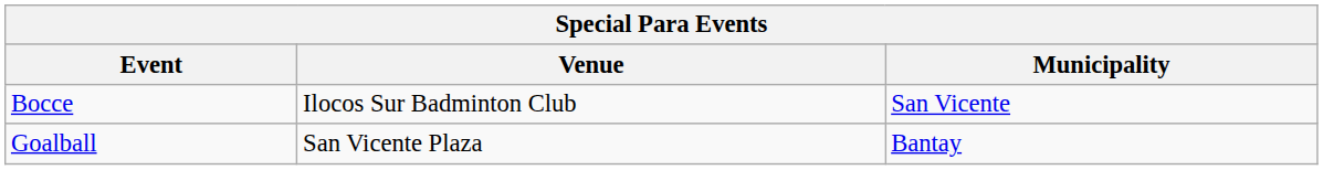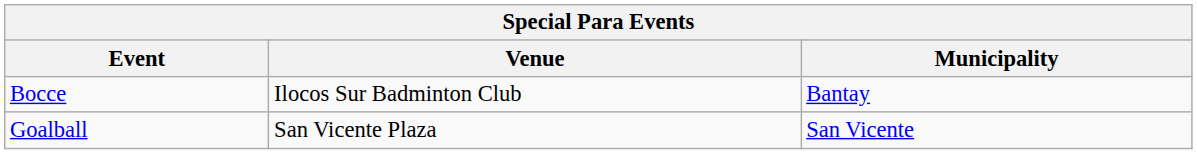Bocce | Municipality: San Vicente -> Bantay
Goalball | Municipality: Bantay -> San Vicente
